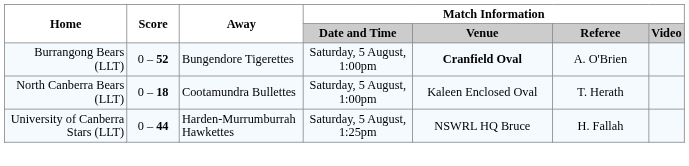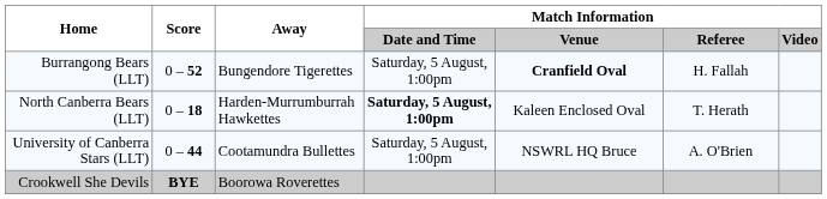Burrangong Bears (LLT) | Match Information / Referee: A. O'Brien -> H. Fallah
North Canberra Bears (LLT) | Away: Cootamundra Bullettes -> Harden-Murrumburrah Hawkettes
North Canberra Bears (LLT) | Match Information / Date and Time: normal -> bold
University of Canberra Stars (LLT) | Away: Harden-Murrumburrah Hawkettes -> Cootamundra Bullettes
University of Canberra Stars (LLT) | Match Information / Date and Time: Saturday, 5 August, 1:25pm -> Saturday, 5 August, 1:00pm
University of Canberra Stars (LLT) | Match Information / Referee: H. Fallah -> A. O'Brien
+ row: Crookwell She Devils | BYE | Boorowa Roverettes
